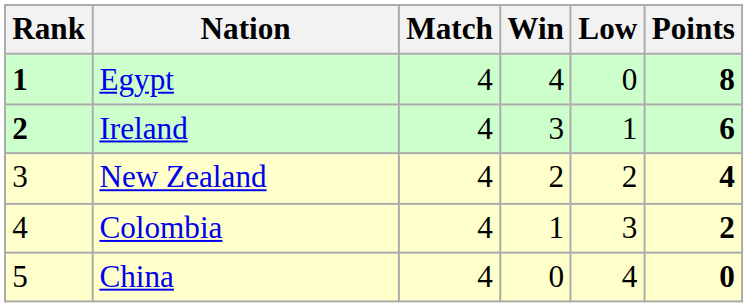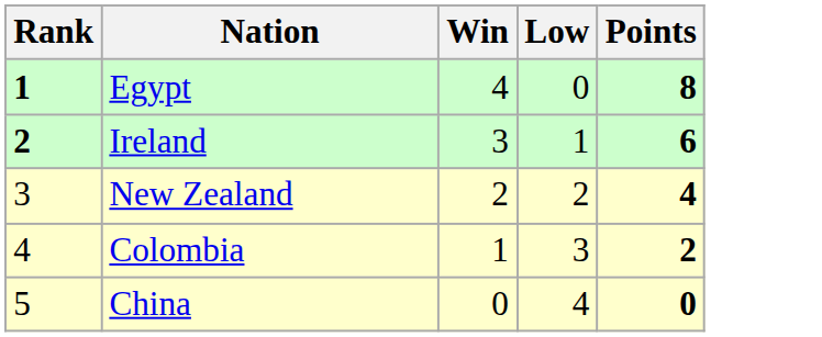- column: Match | 4 | 4 | 4 | 4 | 4
